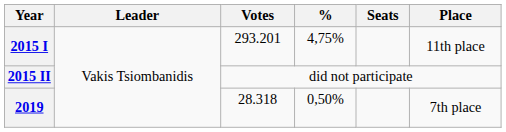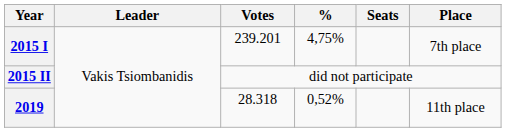2015 Ι | Votes: 293.201 -> 239.201
2015 Ι | Place: 11th place -> 7th place
2019 | %: 0,50% -> 0,52%
2019 | Place: 7th place -> 11th place
